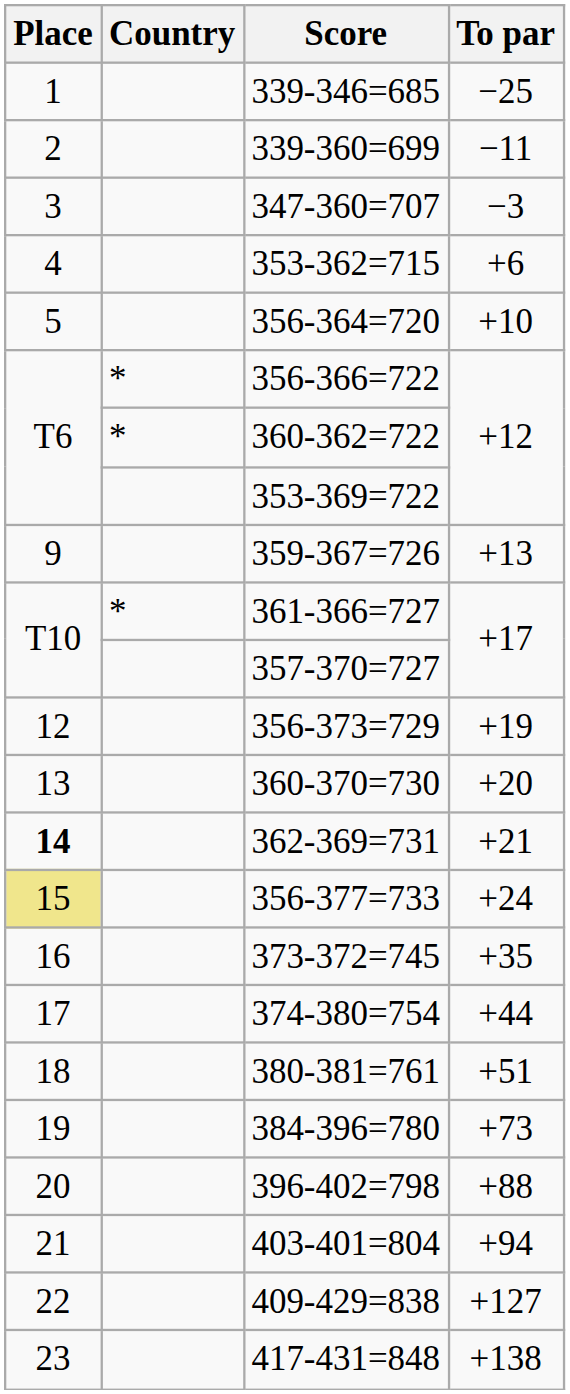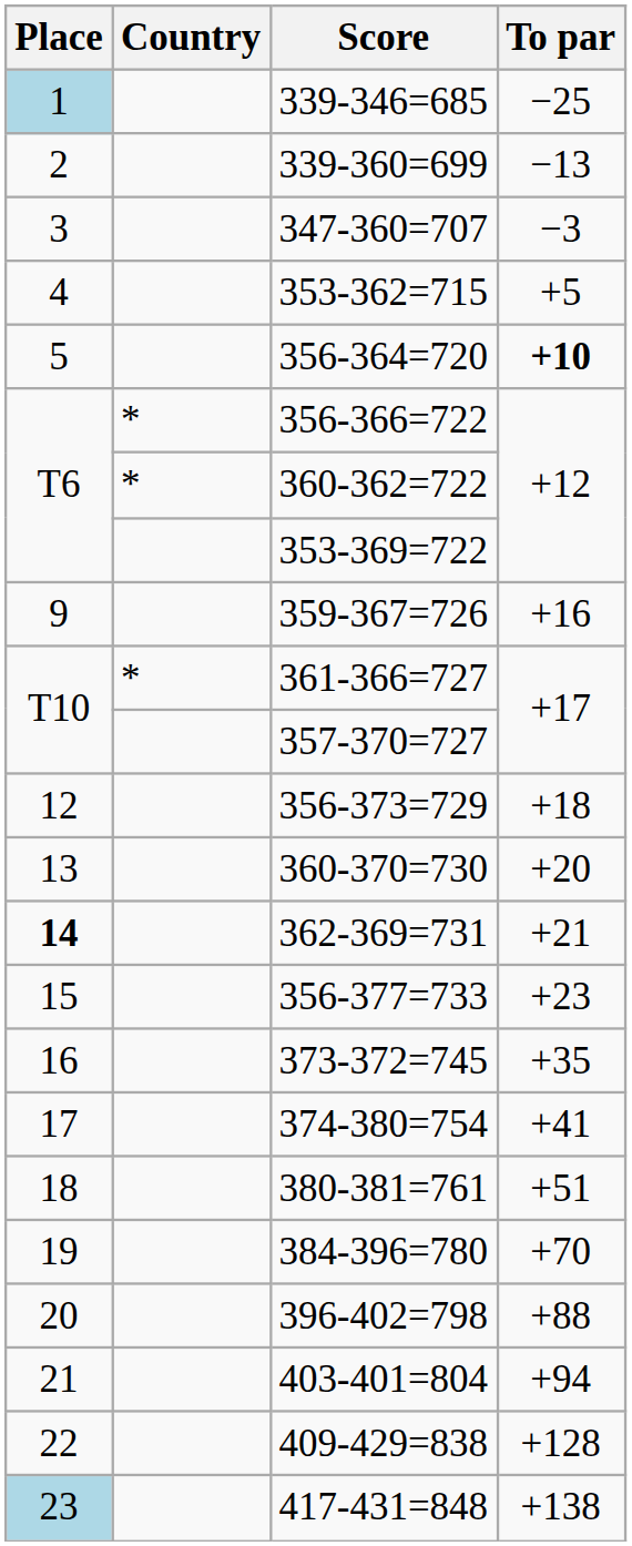339-346=685 | Place: no background -> lightblue background
339-360=699 | To par: −11 -> −13
353-362=715 | To par: +6 -> +5
356-364=720 | To par: normal -> bold
359-367=726 | To par: +13 -> +16
356-373=729 | To par: +19 -> +18
356-377=733 | Place: khaki background -> no background
356-377=733 | To par: +24 -> +23
374-380=754 | To par: +44 -> +41
384-396=780 | To par: +73 -> +70
409-429=838 | To par: +127 -> +128
417-431=848 | Place: no background -> lightblue background
